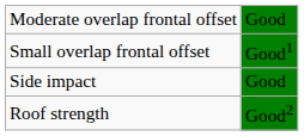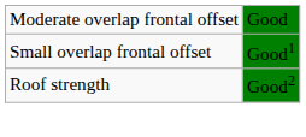- row: Side impact | Good
